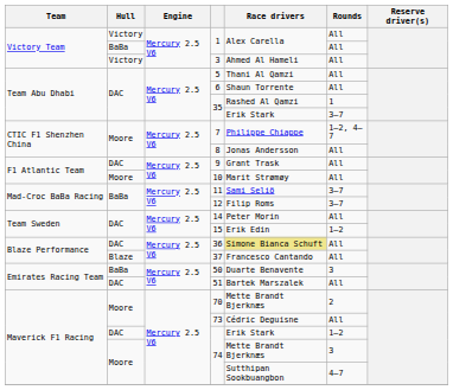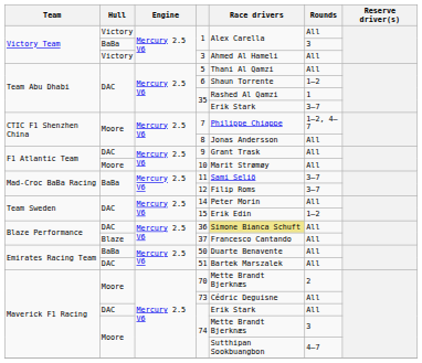BaBa / 1 | Rounds: All -> 3
6 | Rounds: All -> 1–2
50 | Rounds: 3 -> All
DAC / 74 | Rounds: 1–2 -> All
